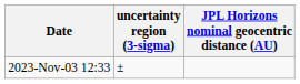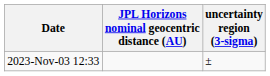columns swapped: JPL Horizons nominal geocentric distance (AU) <-> uncertainty region (3-sigma)
